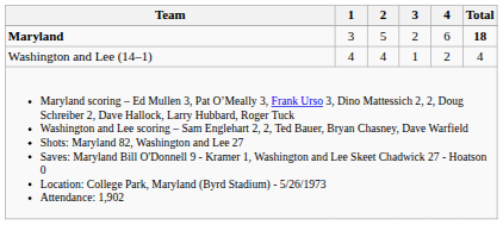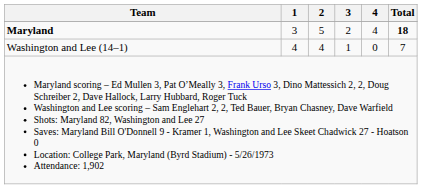Maryland | 4: 6 -> 4
Washington and Lee (14–1) | 4: 2 -> 0
Washington and Lee (14–1) | Total: 4 -> 7
